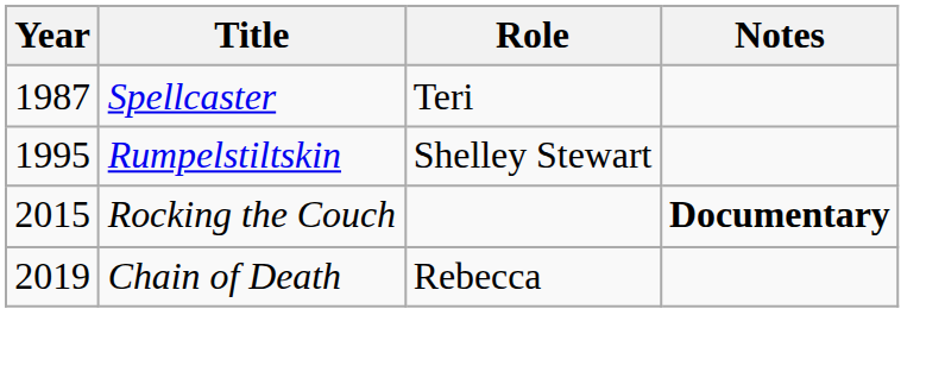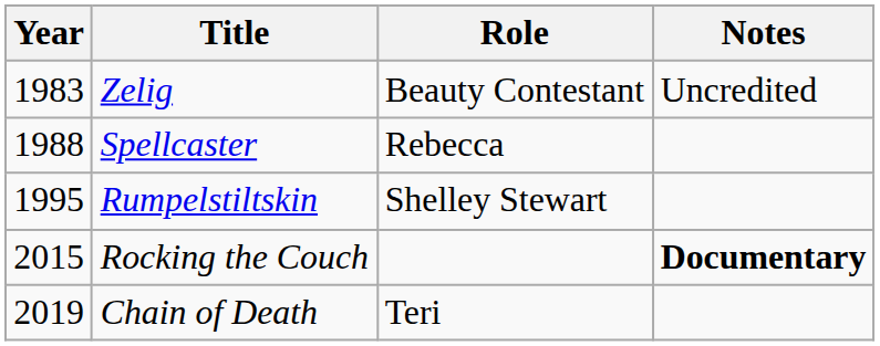+ row: 1983 | Zelig | Beauty Contestant | Uncredited
Spellcaster | Year: 1987 -> 1988
Spellcaster | Role: Teri -> Rebecca
Chain of Death | Role: Rebecca -> Teri
